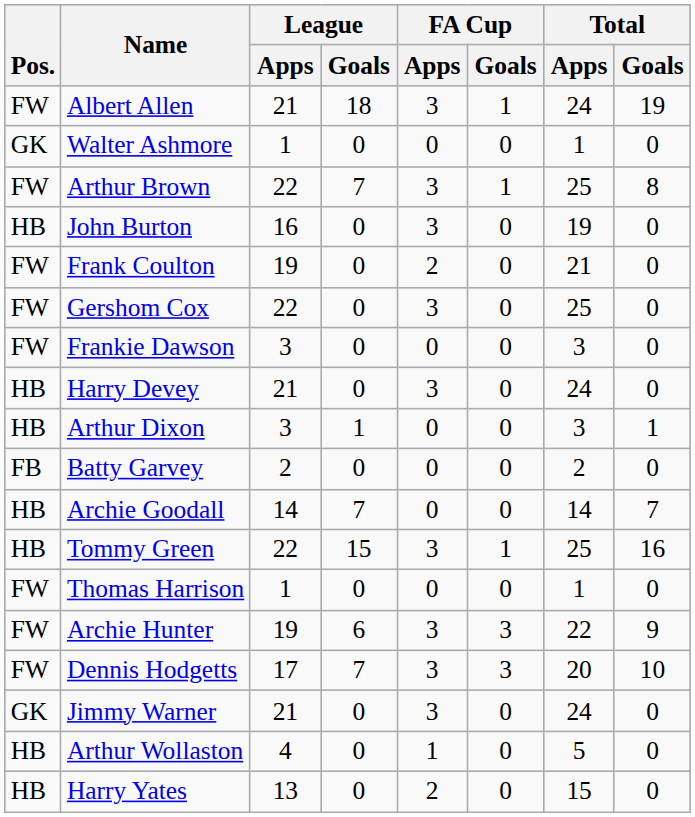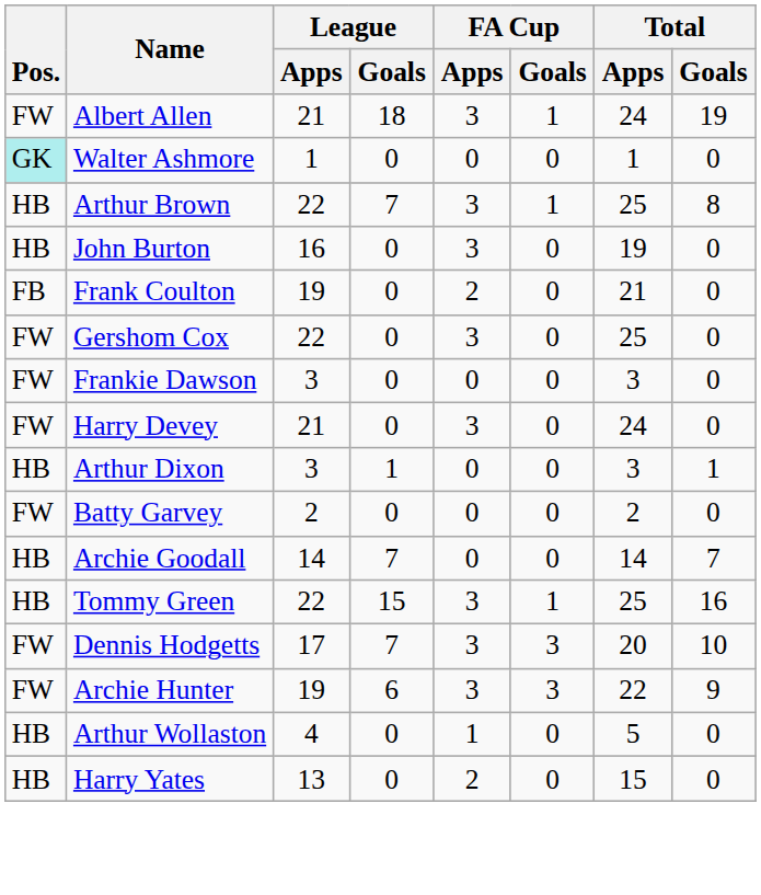Walter Ashmore | Pos.: no background -> paleturquoise background
Arthur Brown | Pos.: FW -> HB
Frank Coulton | Pos.: FW -> FB
Harry Devey | Pos.: HB -> FW
Batty Garvey | Pos.: FB -> FW
- row: FW | Thomas Harrison | 1 | 0 | 0 | 0 | 1 | 0
rows swapped: Dennis Hodgetts <-> Archie Hunter
- row: GK | Jimmy Warner | 21 | 0 | 3 | 0 | 24 | 0
